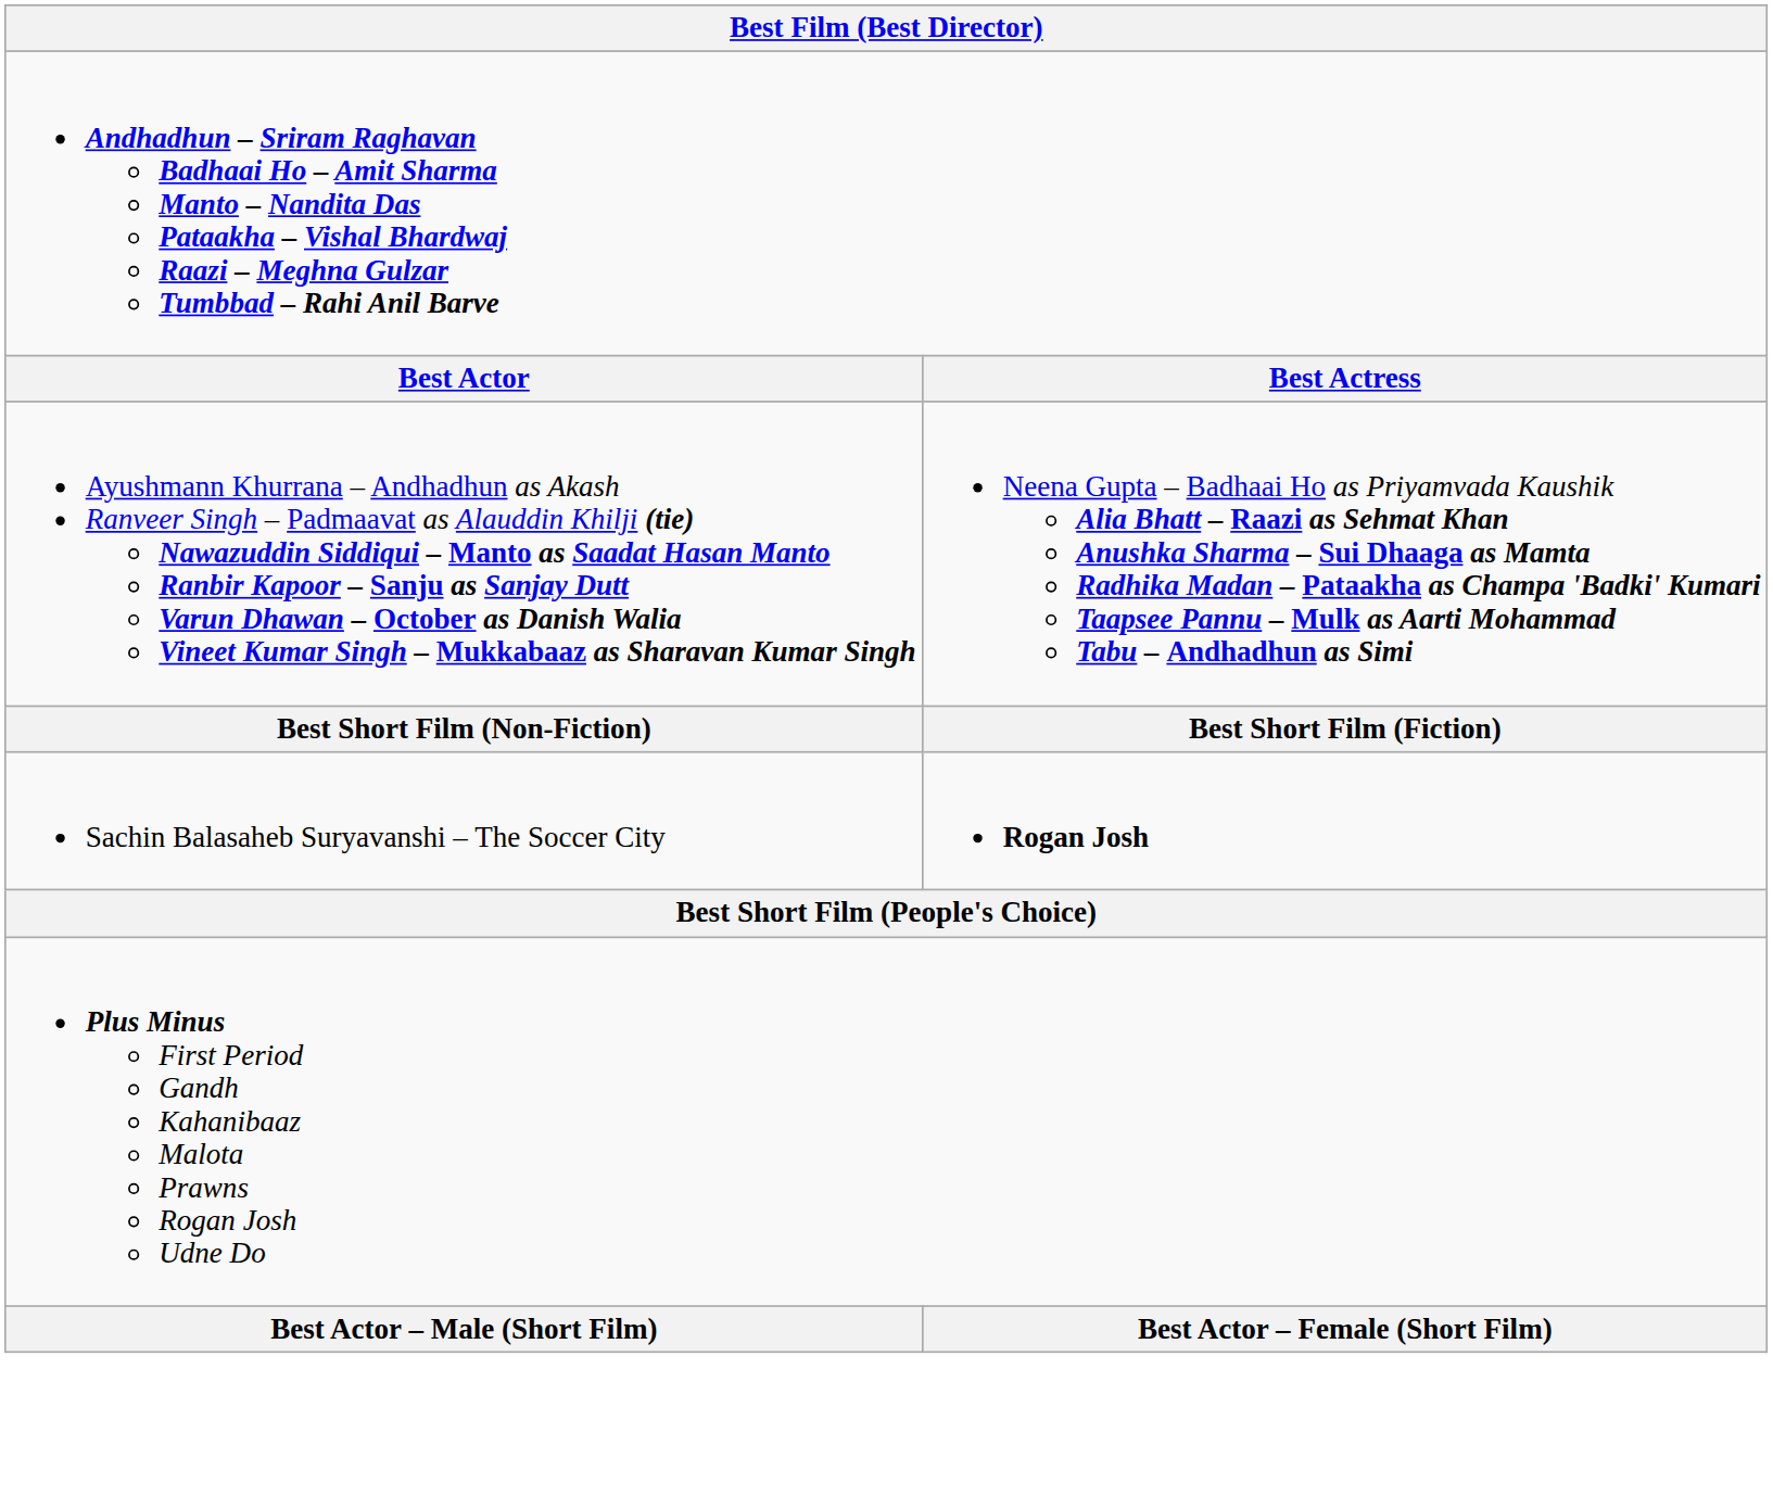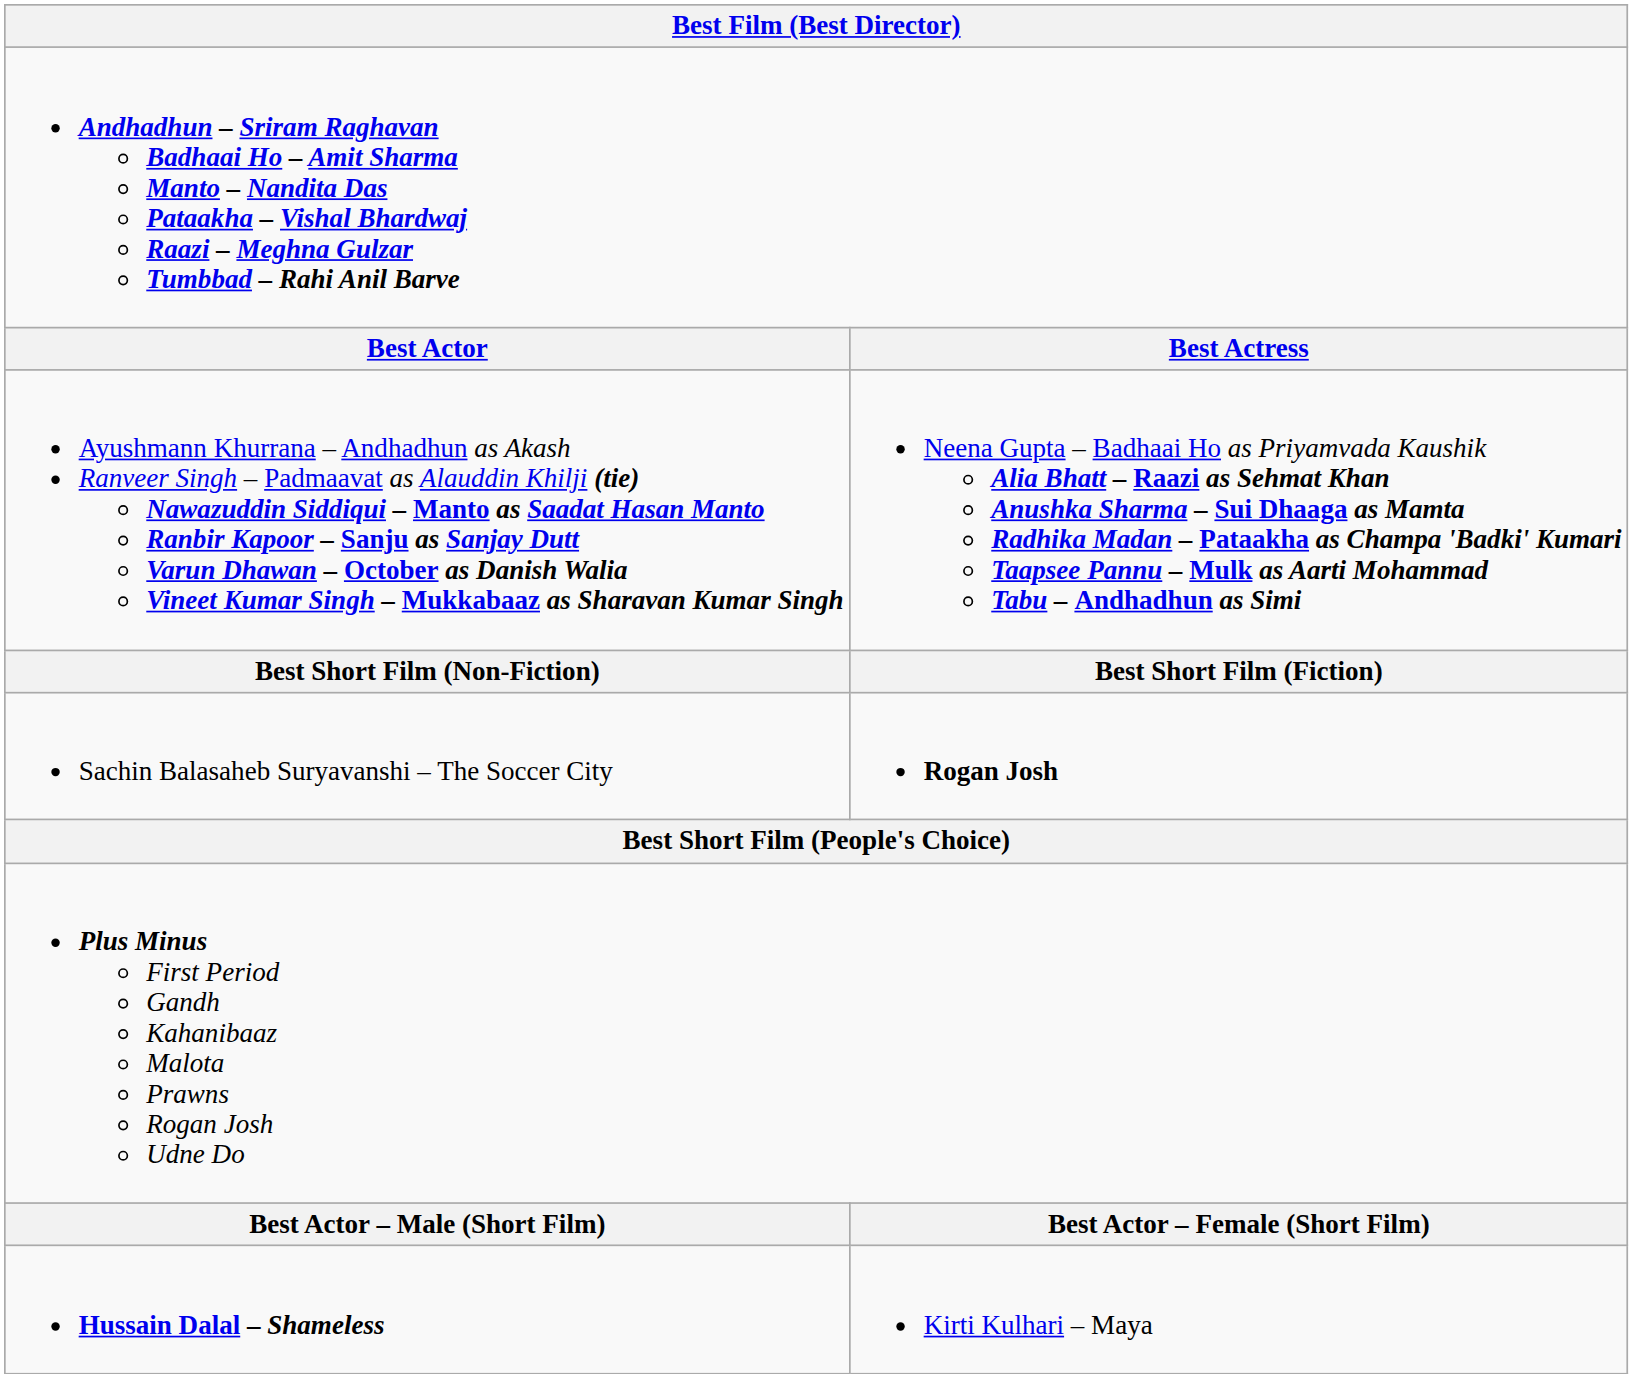+ row: Hussain Dalal – Shameless | Kirti Kulhari – Maya
